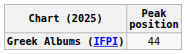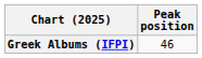Greek Albums (IFPI) | Peak position: 44 -> 46
